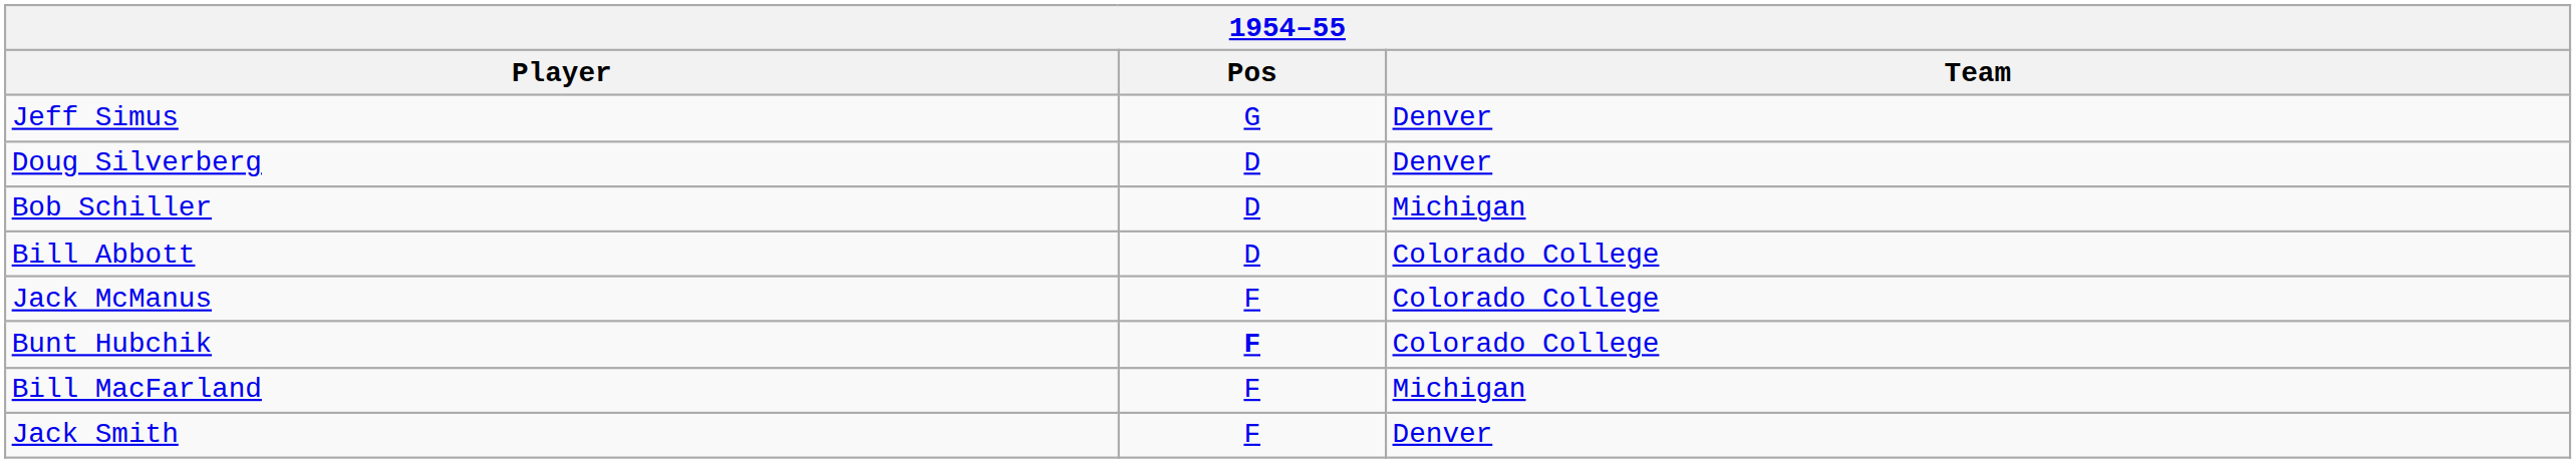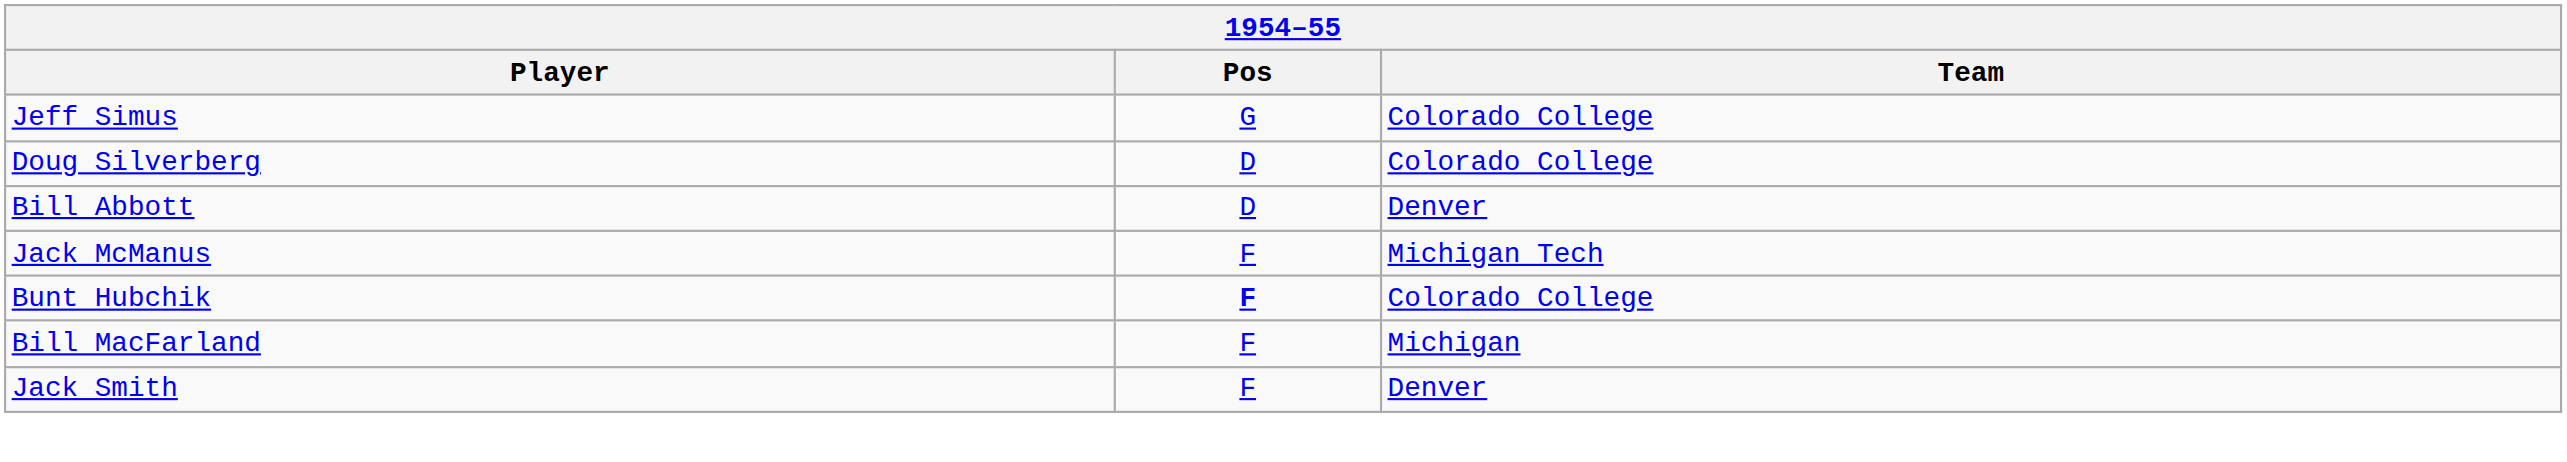Jeff Simus | Team: Denver -> Colorado College
Doug Silverberg | Team: Denver -> Colorado College
- row: Bob Schiller | D | Michigan
Bill Abbott | Team: Colorado College -> Denver
Jack McManus | Team: Colorado College -> Michigan Tech
